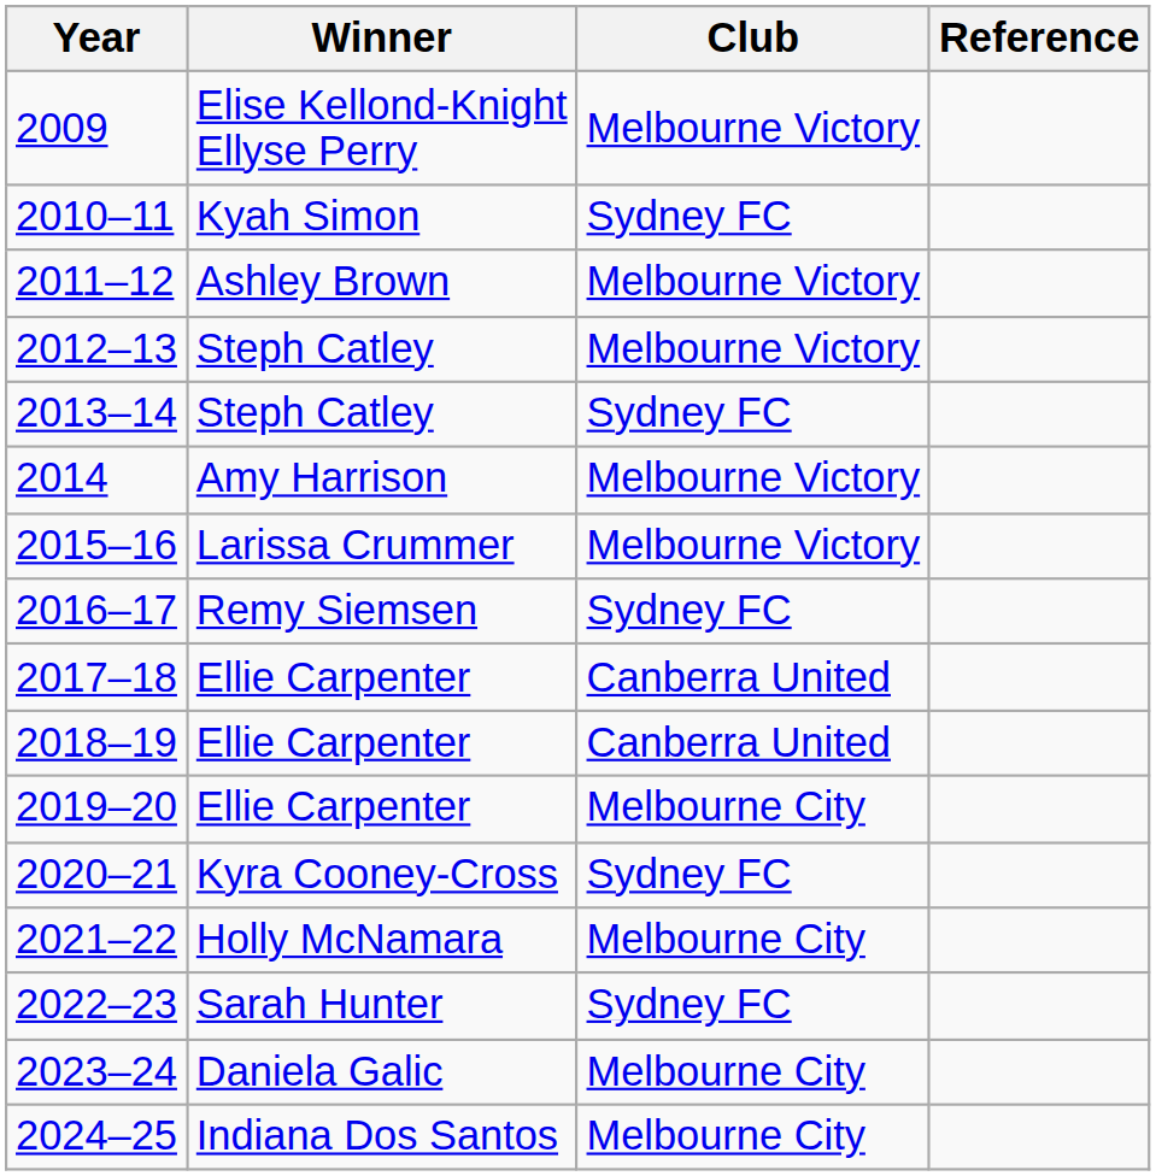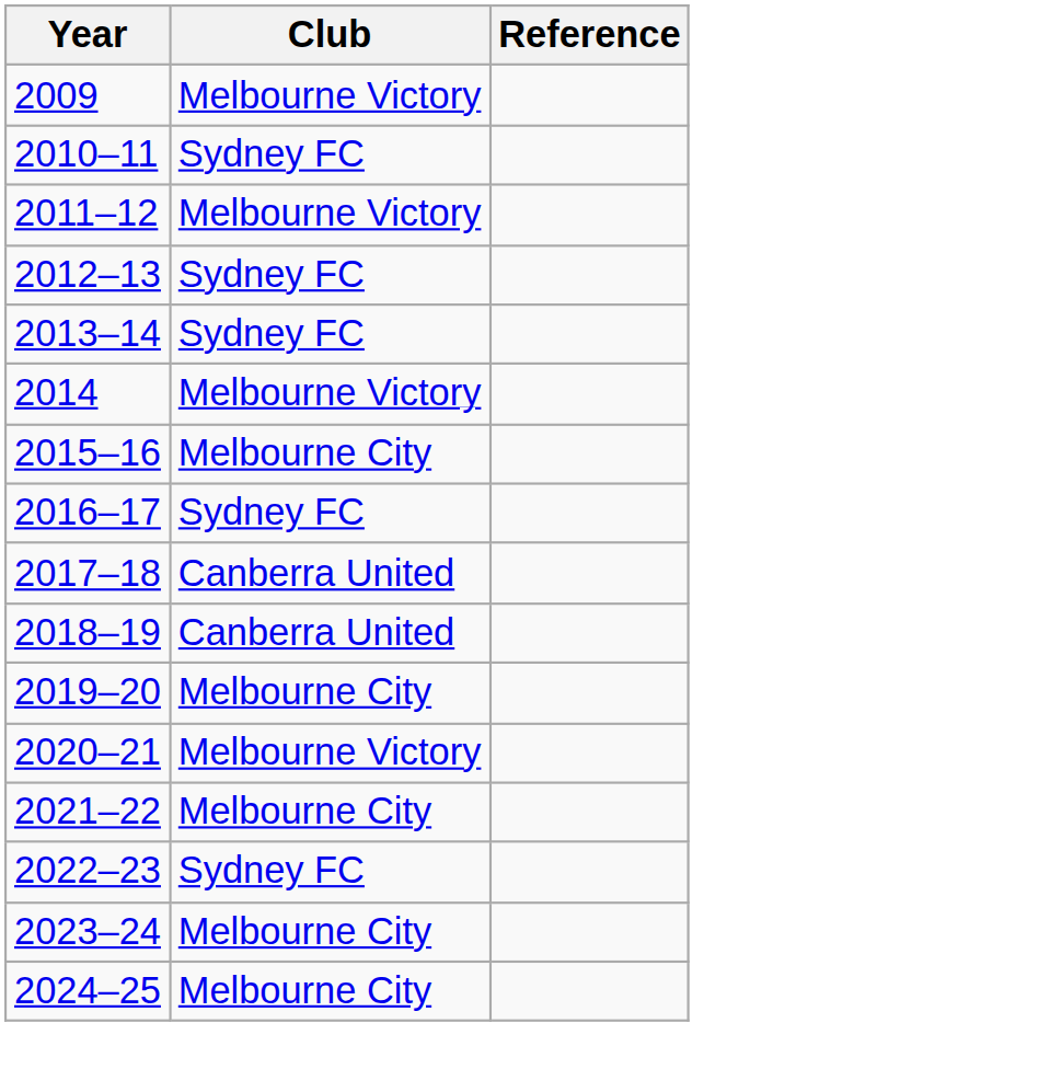- column: Winner | Elise Kellond-Knight Ellyse Perry | Kyah Simon | Ashley Brown | Steph Catley | Steph Catley | Amy Harrison | Larissa Crummer | Remy Siemsen | Ellie Carpenter | Ellie Carpenter | Ellie Carpenter | Kyra Cooney-Cross | Holly McNamara | Sarah Hunter | Daniela Galic | Indiana Dos Santos
2012–13 | Club: Melbourne Victory -> Sydney FC
2015–16 | Club: Melbourne Victory -> Melbourne City
2020–21 | Club: Sydney FC -> Melbourne Victory
